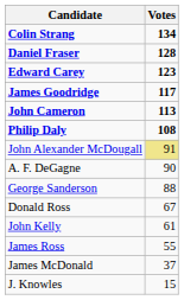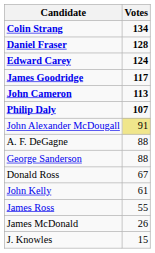Edward Carey | Votes: 123 -> 124
Philip Daly | Votes: 108 -> 107
A. F. DeGagne | Votes: 90 -> 88
James McDonald | Votes: 37 -> 26
